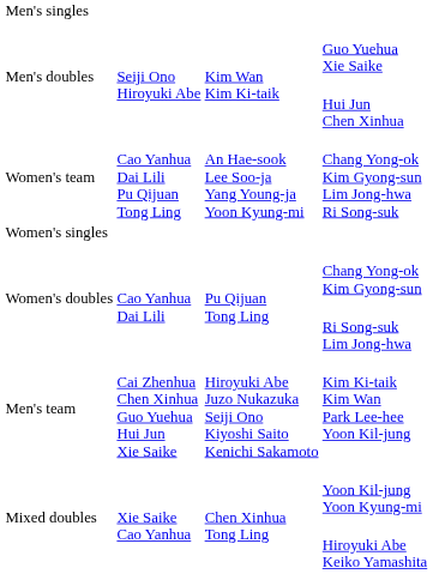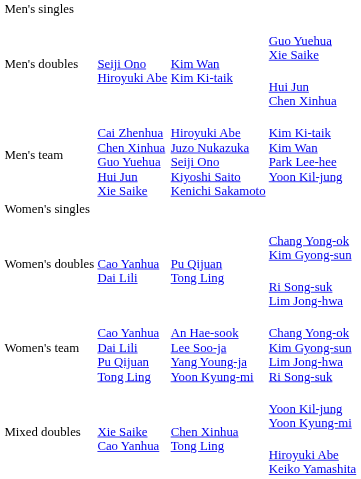rows swapped: Kim Ki-taik Kim Wan Park Lee-hee Yoon Kil-jung <-> Chang Yong-ok Kim Gyong-sun Lim Jong-hwa Ri Song-suk
